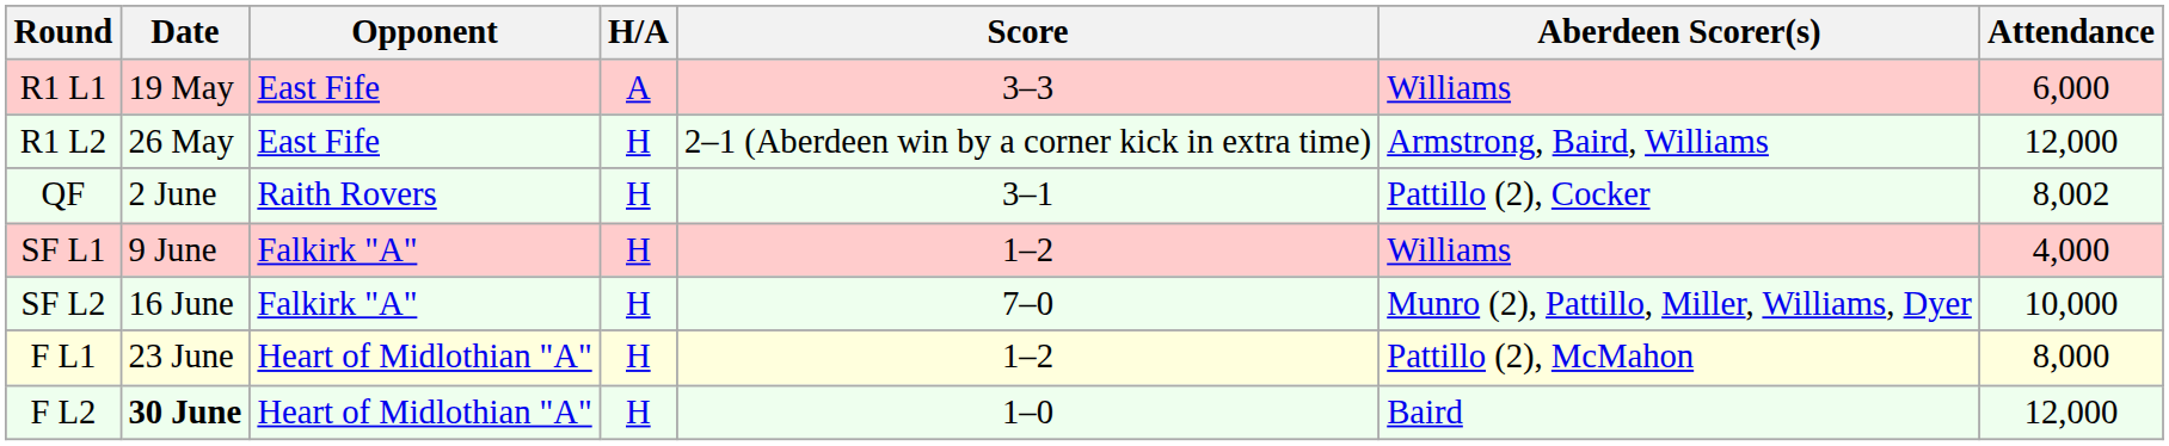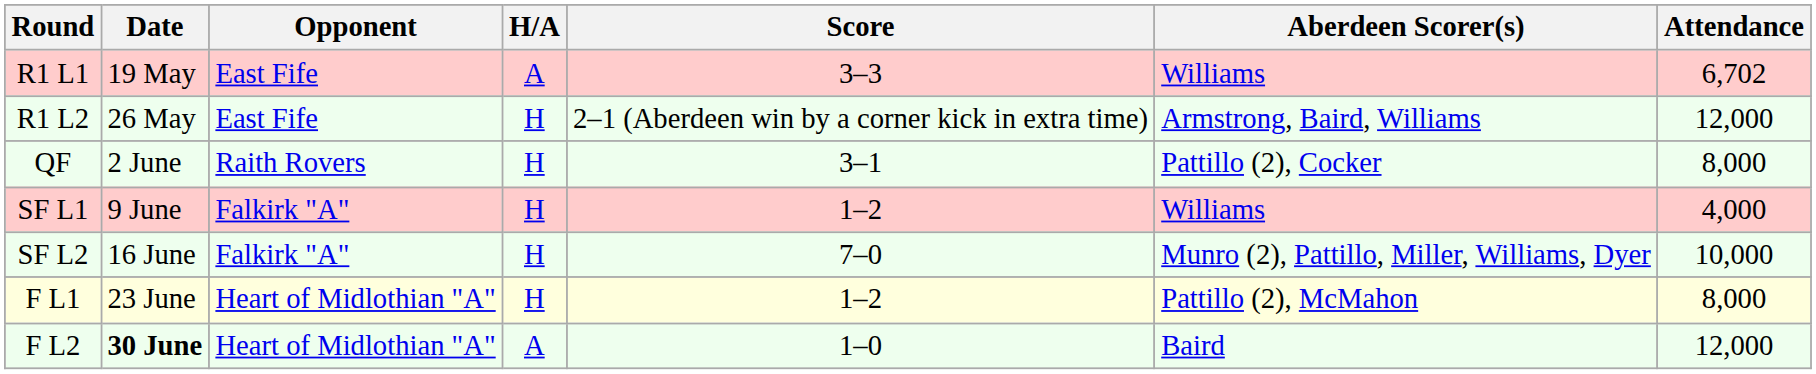R1 L1 | Attendance: 6,000 -> 6,702
QF | Attendance: 8,002 -> 8,000
F L2 | H/A: H -> A
